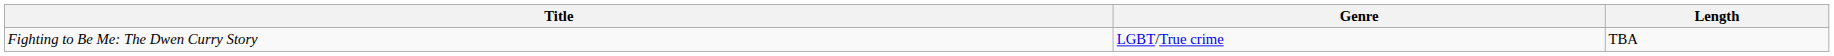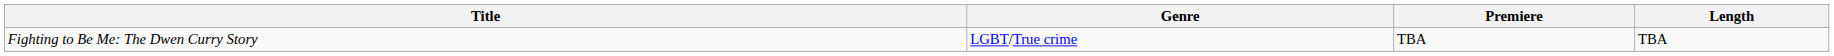+ column: Premiere | TBA
